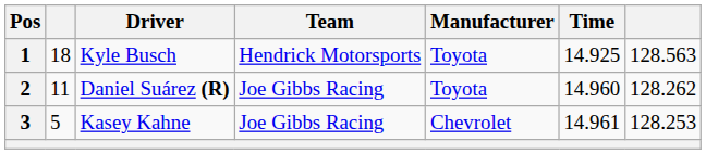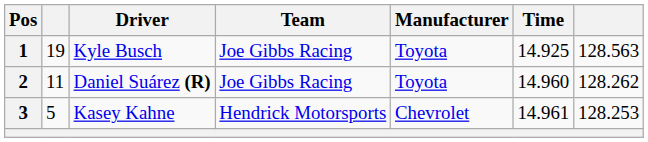1 | column 2: 18 -> 19
1 | Team: Hendrick Motorsports -> Joe Gibbs Racing
3 | Team: Joe Gibbs Racing -> Hendrick Motorsports
